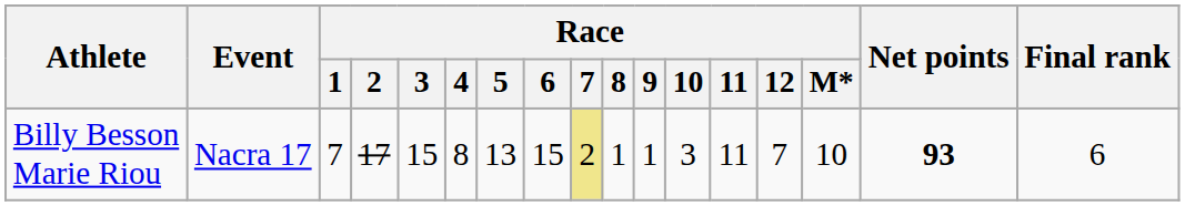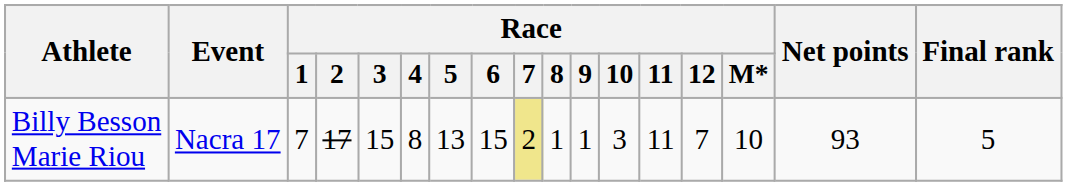Billy Besson Marie Riou | Net points: bold -> normal
Billy Besson Marie Riou | Final rank: 6 -> 5
